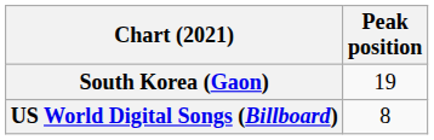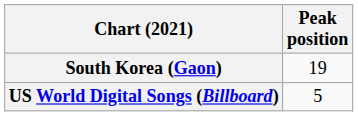US World Digital Songs (Billboard) | Peak position: 8 -> 5
